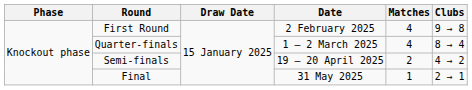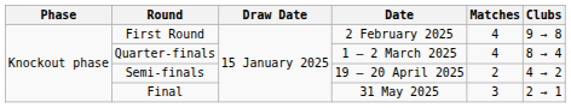Final | Matches: 1 -> 3
